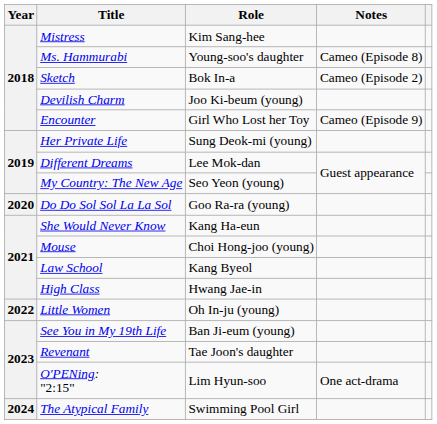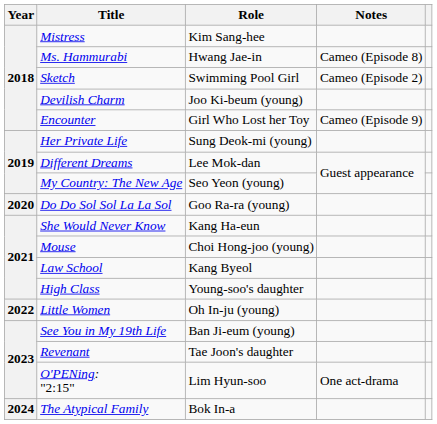Ms. Hammurabi | Role: Young-soo's daughter -> Hwang Jae-in
Sketch | Role: Bok In-a -> Swimming Pool Girl
High Class | Role: Hwang Jae-in -> Young-soo's daughter
The Atypical Family | Role: Swimming Pool Girl -> Bok In-a
